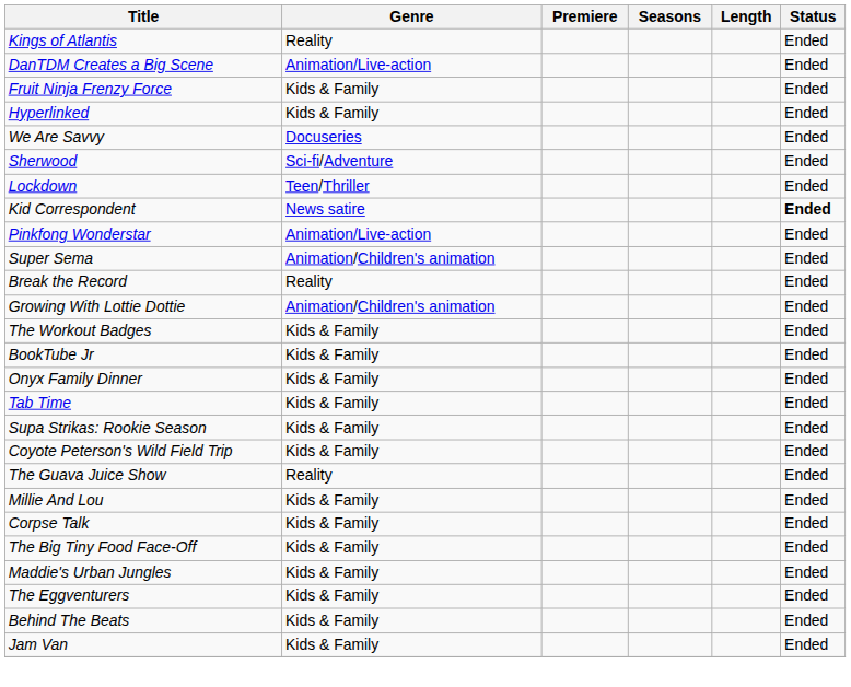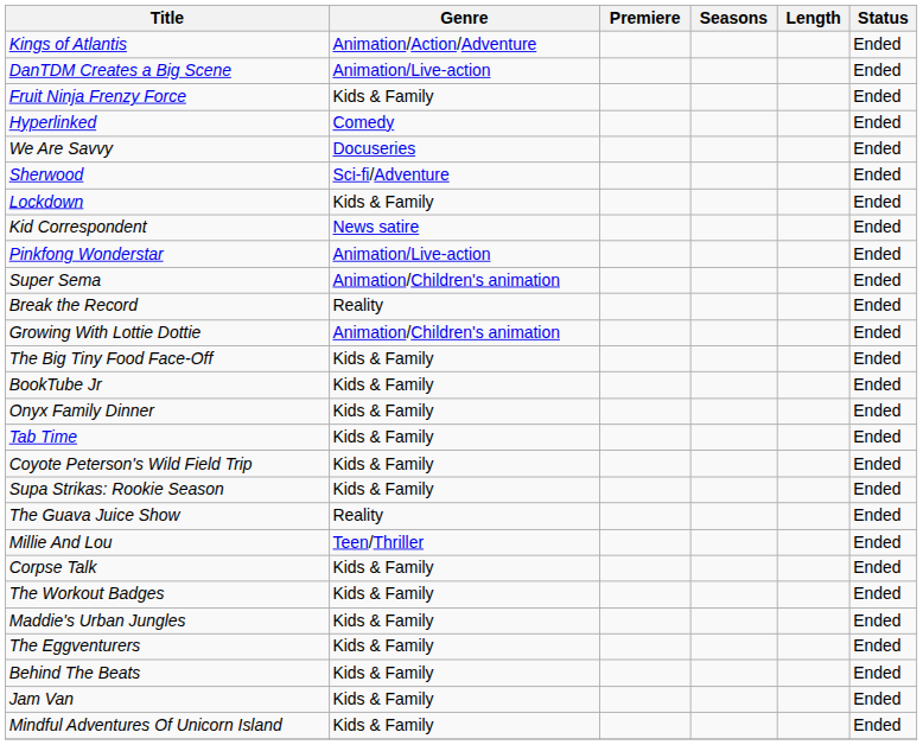Kings of Atlantis | Genre: Reality -> Animation/Action/Adventure
Hyperlinked | Genre: Kids & Family -> Comedy
Lockdown | Genre: Teen/Thriller -> Kids & Family
Kid Correspondent | Status: bold -> normal
rows swapped: The Workout Badges <-> The Big Tiny Food Face-Off
rows swapped: Supa Strikas: Rookie Season <-> Coyote Peterson's Wild Field Trip
Millie And Lou | Genre: Kids & Family -> Teen/Thriller
+ row: Mindful Adventures Of Unicorn Island | Kids & Family | Ended
